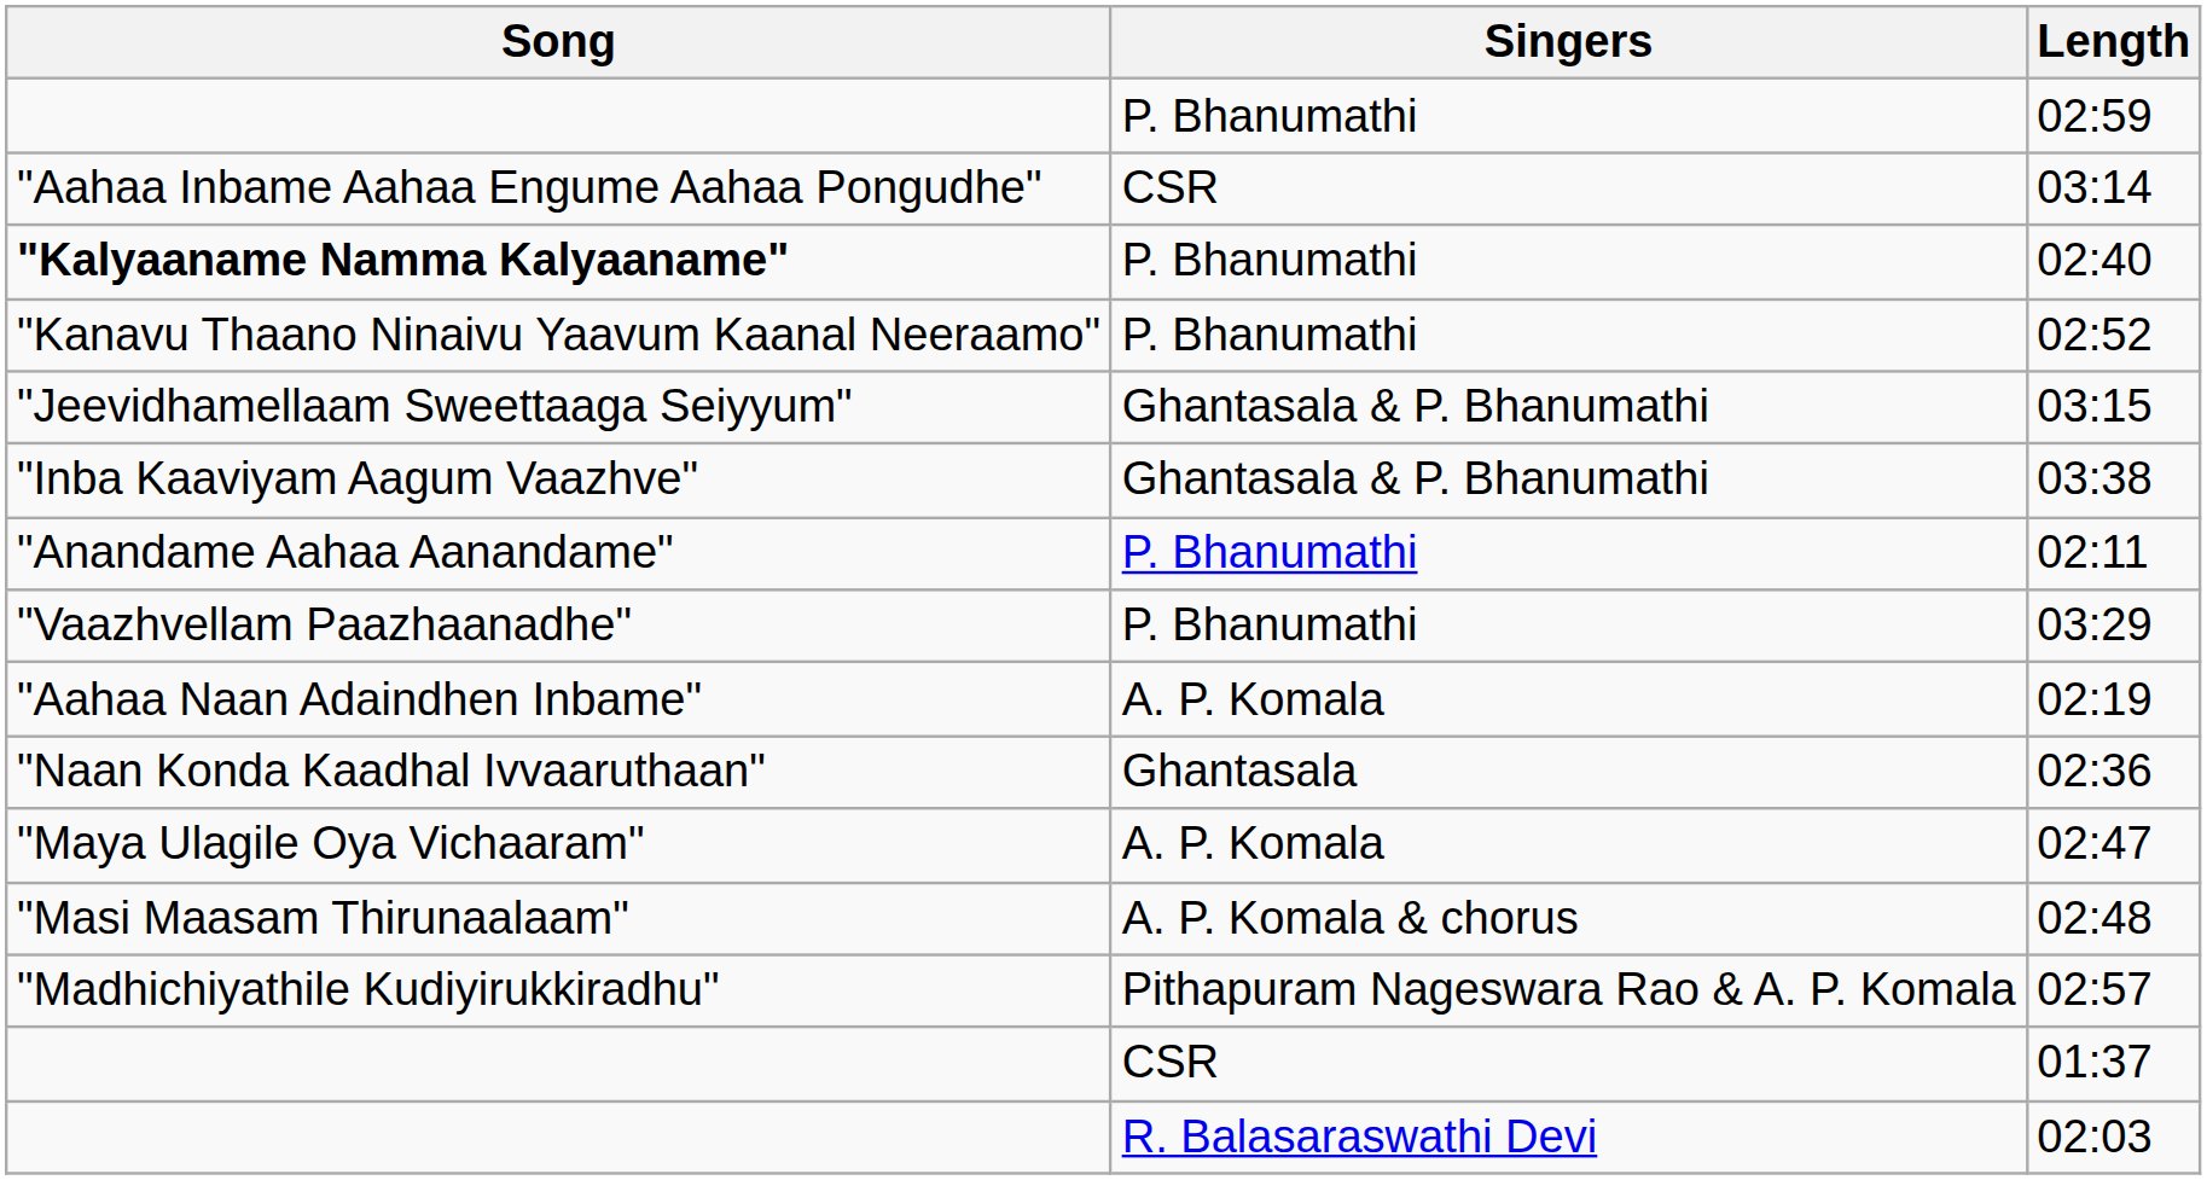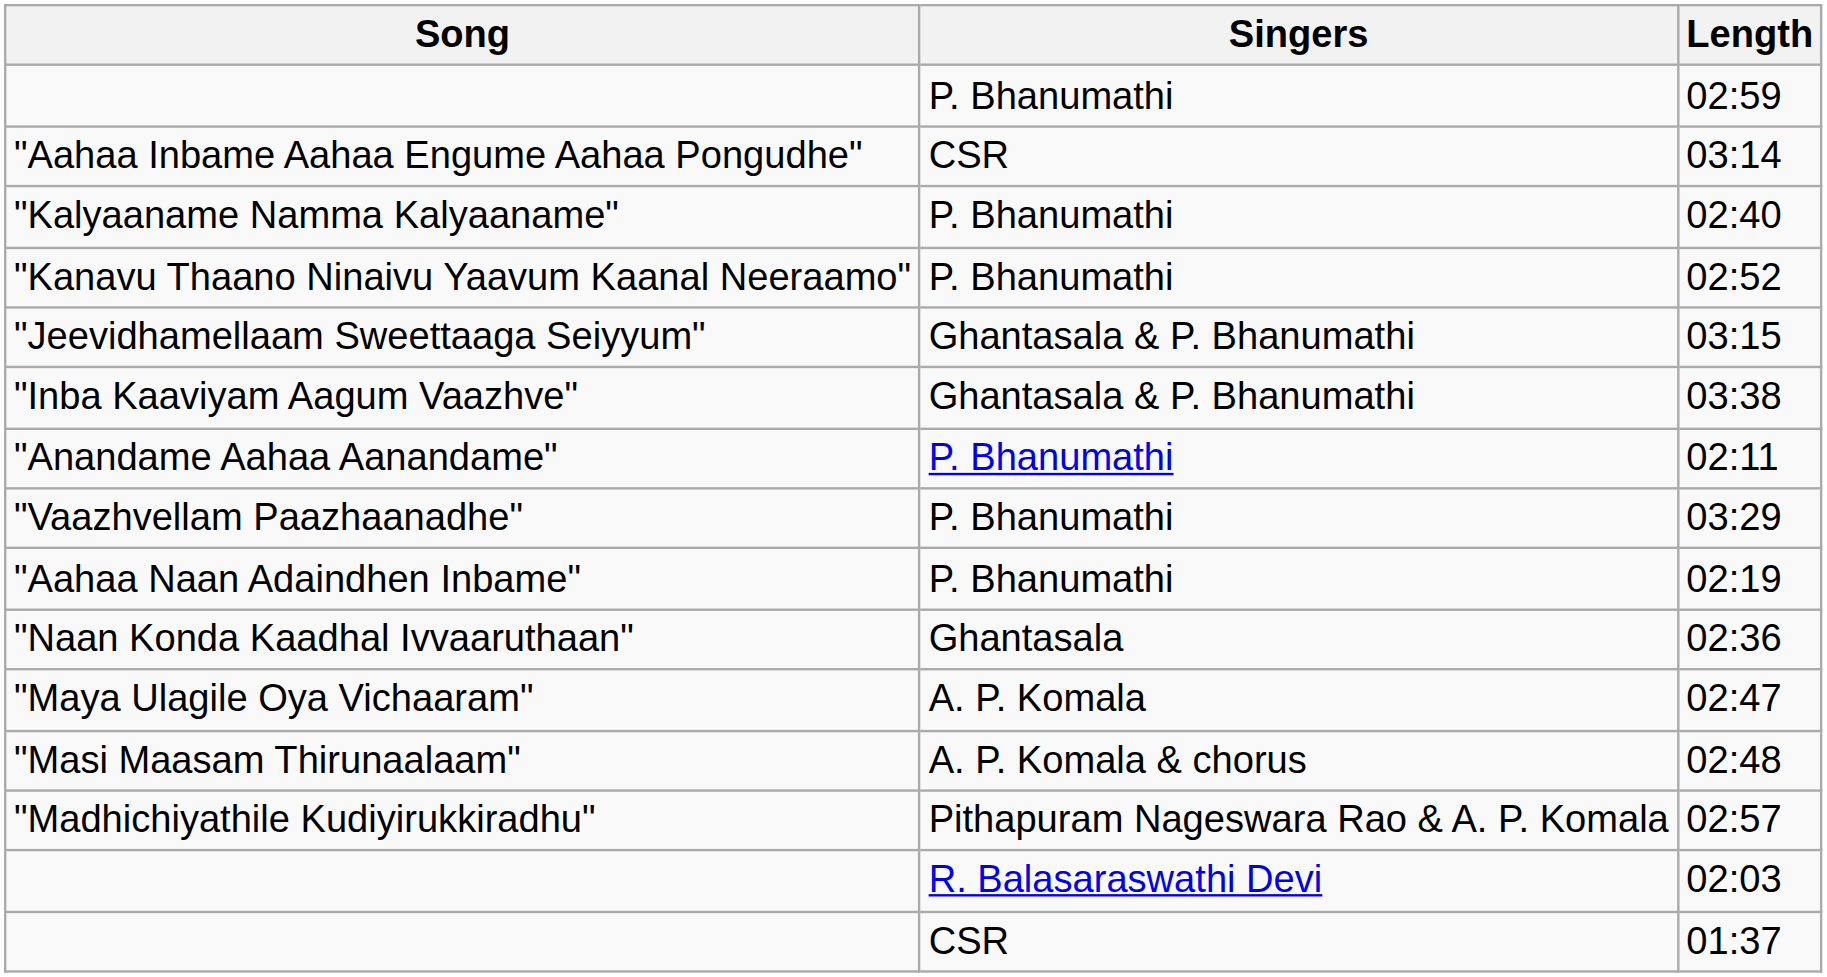02:40 | Song: bold -> normal
02:19 | Singers: A. P. Komala -> P. Bhanumathi
rows swapped: 01:37 <-> 02:03
